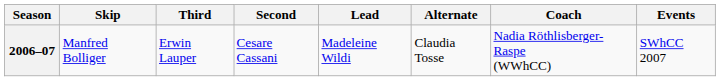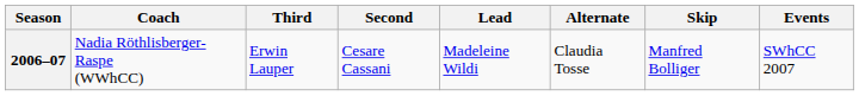columns swapped: Skip <-> Coach
